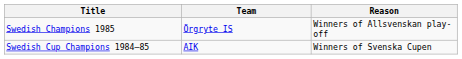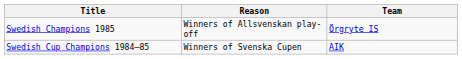columns swapped: Team <-> Reason
